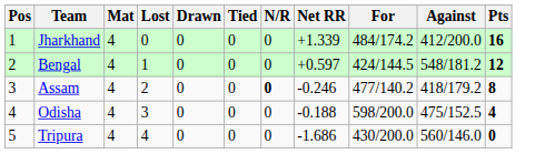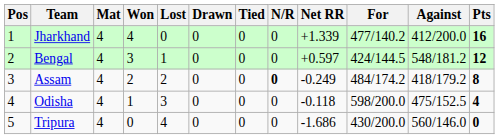+ column: Won | 4 | 3 | 2 | 1 | 0
Jharkhand | For: 484/174.2 -> 477/140.2
Assam | Net RR: -0.246 -> -0.249
Assam | For: 477/140.2 -> 484/174.2
Odisha | Net RR: -0.188 -> -0.118
